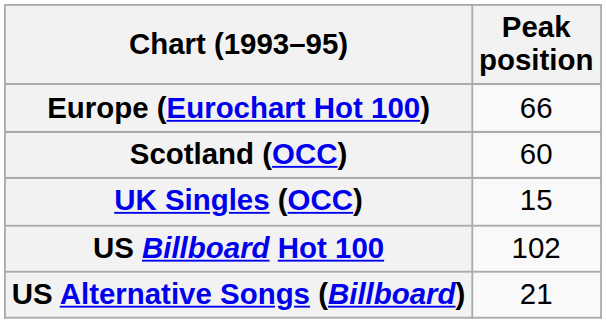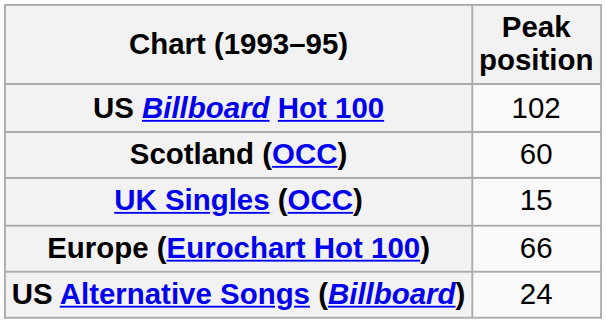rows swapped: Europe (Eurochart Hot 100) <-> US Billboard Hot 100
US Alternative Songs (Billboard) | Peak position: 21 -> 24
